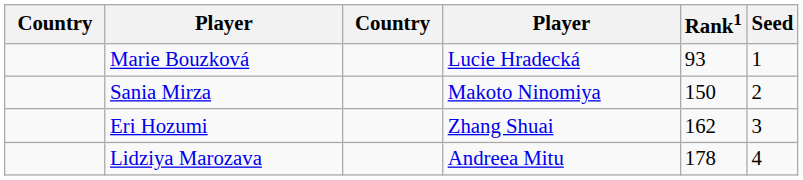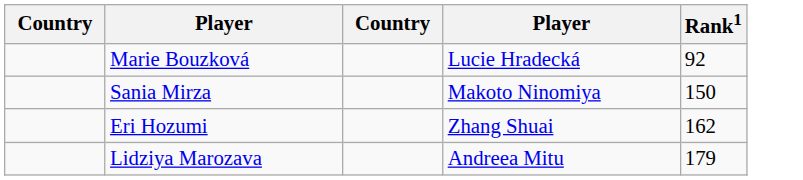- column: Seed | 1 | 2 | 3 | 4
Marie Bouzková | Rank1: 93 -> 92
Lidziya Marozava | Rank1: 178 -> 179
